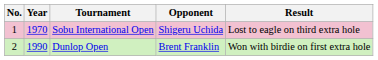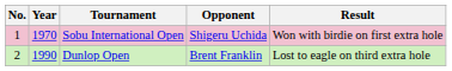Sobu International Open | Result: Lost to eagle on third extra hole -> Won with birdie on first extra hole
Dunlop Open | Result: Won with birdie on first extra hole -> Lost to eagle on third extra hole
